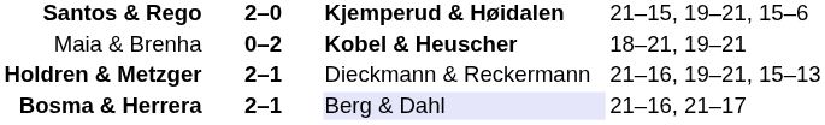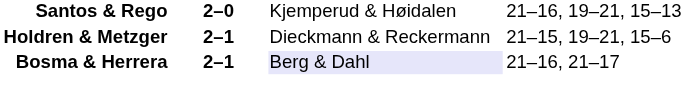Santos & Rego | column 3: bold -> normal
Santos & Rego | column 4: 21–15, 19–21, 15–6 -> 21–16, 19–21, 15–13
- row: Maia & Brenha | 0–2 | Kobel & Heuscher | 18–21, 19–21
Holdren & Metzger | column 4: 21–16, 19–21, 15–13 -> 21–15, 19–21, 15–6
